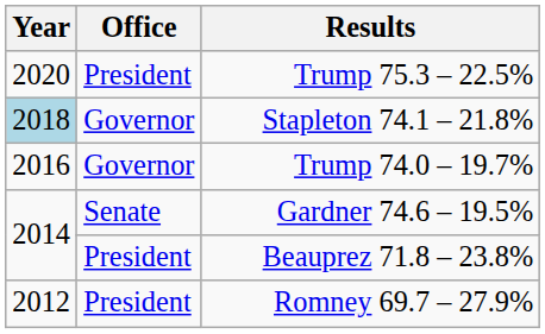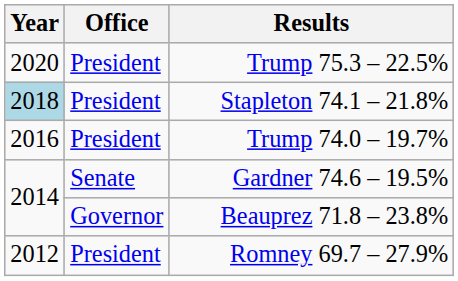Stapleton 74.1 – 21.8% | Office: Governor -> President
Trump 74.0 – 19.7% | Office: Governor -> President
Beauprez 71.8 – 23.8% | Office: President -> Governor
